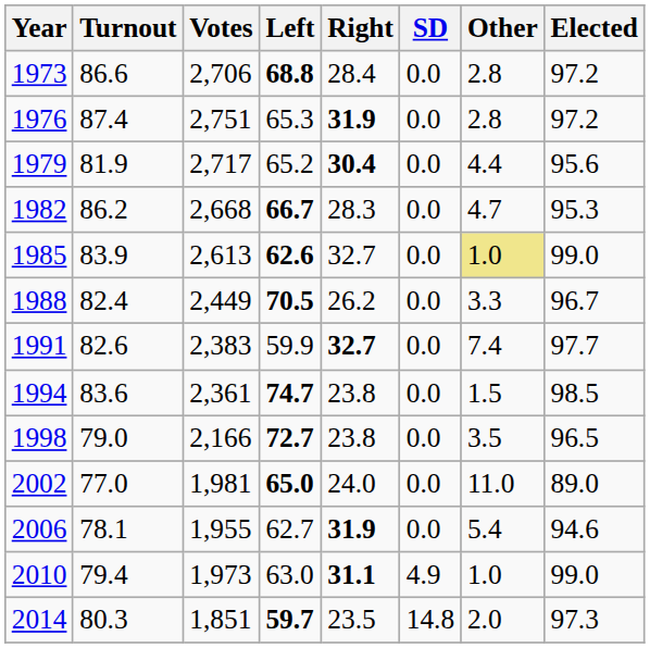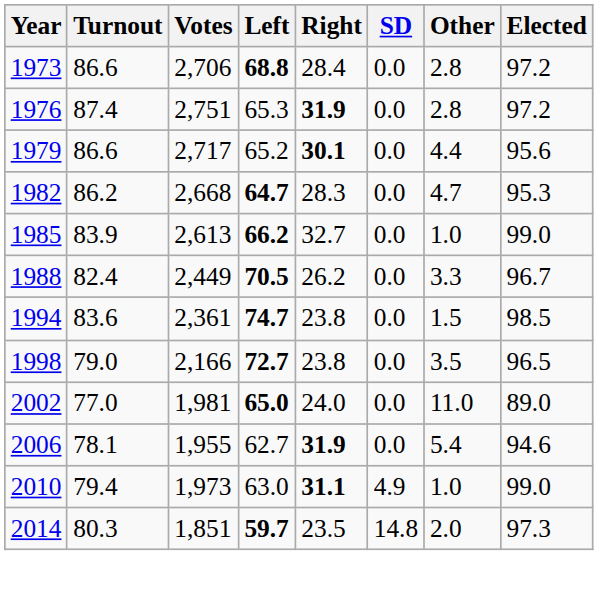1979 | Turnout: 81.9 -> 86.6
1979 | Right: 30.4 -> 30.1
1982 | Left: 66.7 -> 64.7
1985 | Left: 62.6 -> 66.2
1985 | Other: khaki background -> no background
- row: 1991 | 82.6 | 2,383 | 59.9 | 32.7 | 0.0 | 7.4 | 97.7
